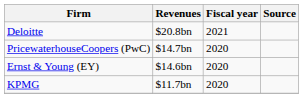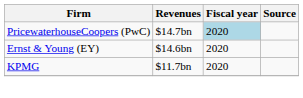- row: Deloitte | $20.8bn | 2021
PricewaterhouseCoopers (PwC) | Fiscal year: no background -> lightblue background
